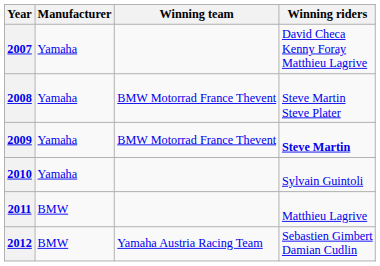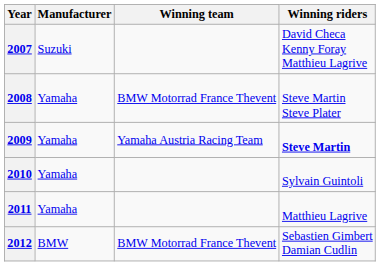2007 | Manufacturer: Yamaha -> Suzuki
2009 | Winning team: BMW Motorrad France Thevent -> Yamaha Austria Racing Team
2011 | Manufacturer: BMW -> Yamaha
2012 | Winning team: Yamaha Austria Racing Team -> BMW Motorrad France Thevent
